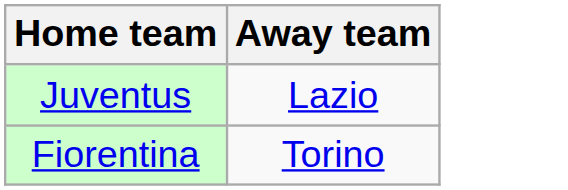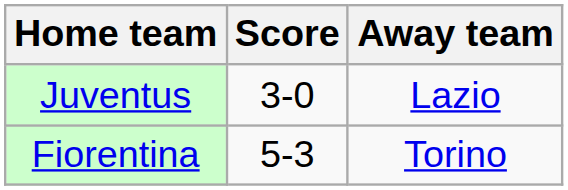+ column: Score | 3-0 | 5-3
